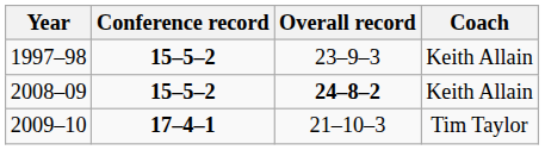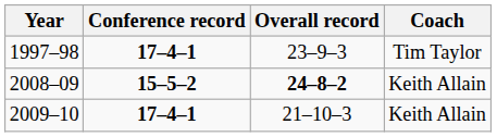1997–98 | Conference record: 15–5–2 -> 17–4–1
1997–98 | Coach: Keith Allain -> Tim Taylor
2009–10 | Coach: Tim Taylor -> Keith Allain
